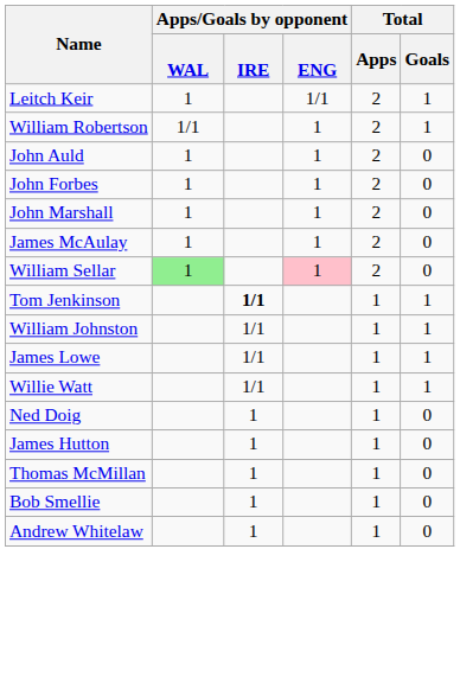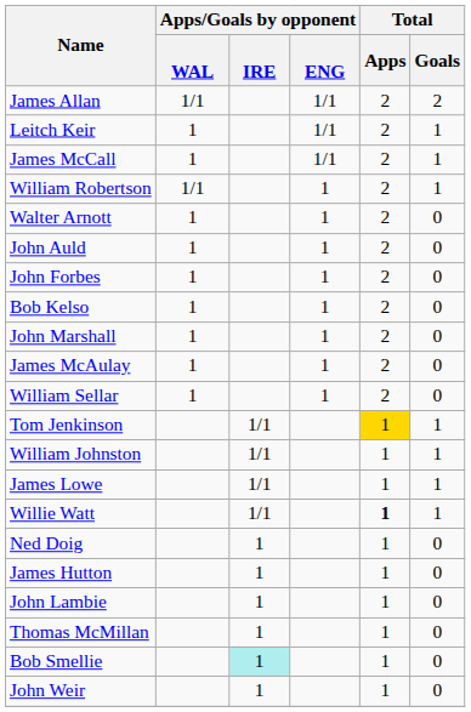+ row: James Allan | 1/1 | 1/1 | 2 | 2
+ row: James McCall | 1 | 1/1 | 2 | 1
+ row: Walter Arnott | 1 | 1 | 2 | 0
+ row: Bob Kelso | 1 | 1 | 2 | 0
William Sellar | Apps/Goals by opponent / WAL: lightgreen background -> no background
William Sellar | Apps/Goals by opponent / ENG: pink background -> no background
Tom Jenkinson | Apps/Goals by opponent / IRE: bold -> normal
Tom Jenkinson | Total / Apps: no background -> gold background
Willie Watt | Total / Apps: normal -> bold
+ row: John Lambie | 1 | 1 | 0
Bob Smellie | Apps/Goals by opponent / IRE: no background -> paleturquoise background
+ row: John Weir | 1 | 1 | 0
- row: Andrew Whitelaw | 1 | 1 | 0
